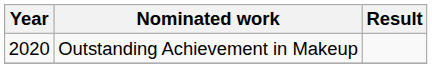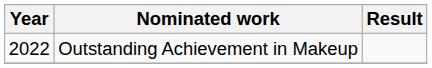Outstanding Achievement in Makeup | Year: 2020 -> 2022
